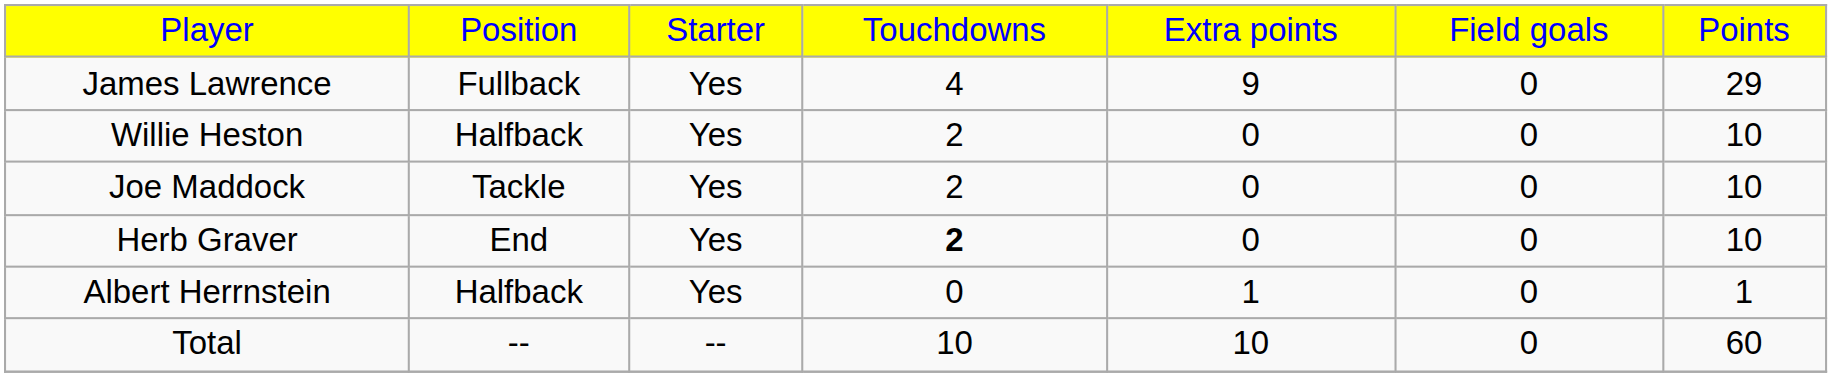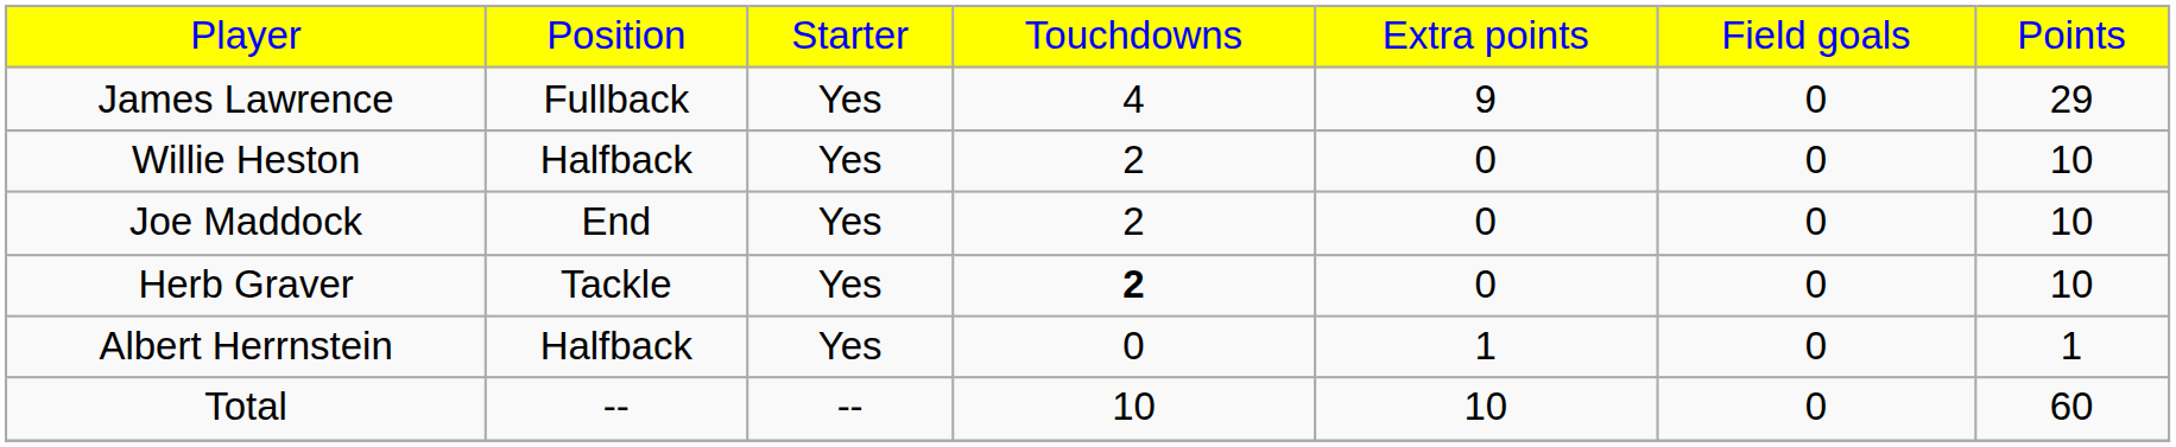Joe Maddock | column 2: Tackle -> End
Herb Graver | column 2: End -> Tackle
